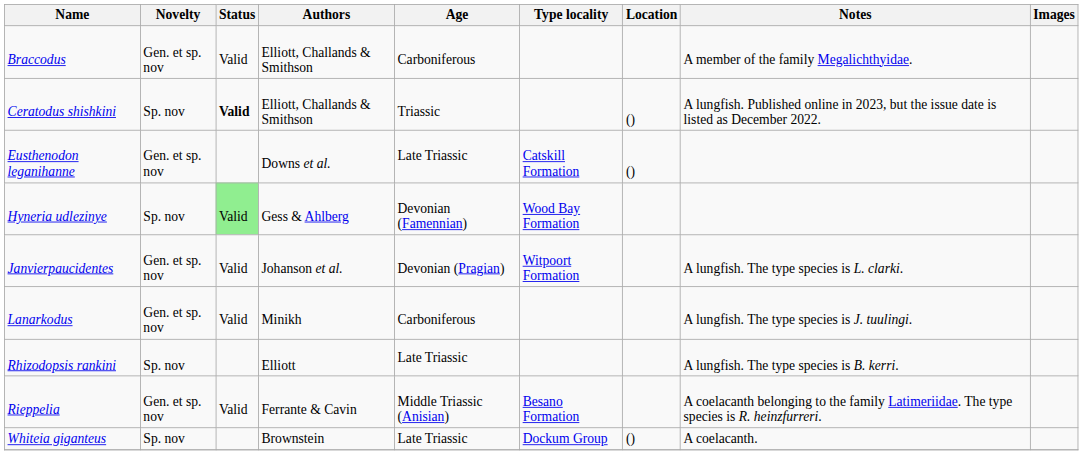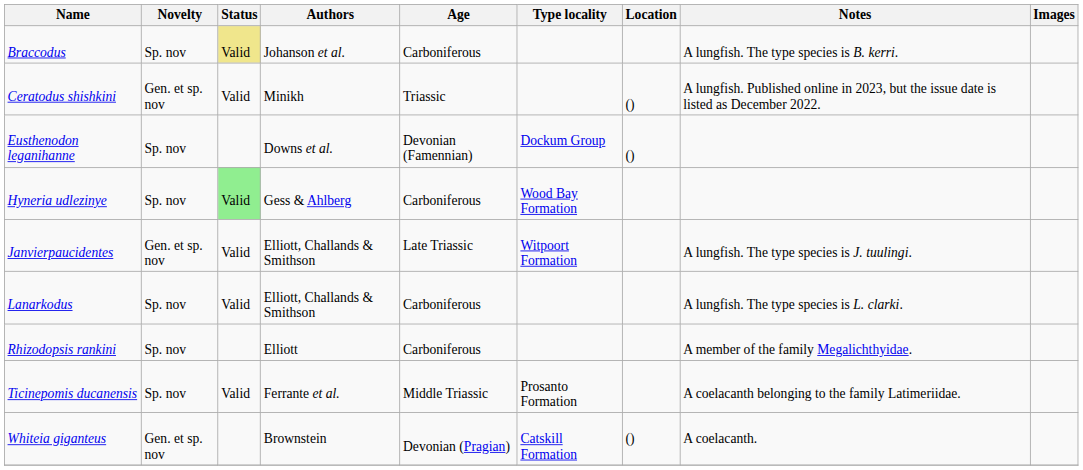Braccodus | Novelty: Gen. et sp. nov -> Sp. nov
Braccodus | Status: no background -> khaki background
Braccodus | Authors: Elliott, Challands & Smithson -> Johanson et al.
Braccodus | Notes: A member of the family Megalichthyidae. -> A lungfish. The type species is B. kerri.
Ceratodus shishkini | Novelty: Sp. nov -> Gen. et sp. nov
Ceratodus shishkini | Status: bold -> normal
Ceratodus shishkini | Authors: Elliott, Challands & Smithson -> Minikh
Eusthenodon leganihanne | Novelty: Gen. et sp. nov -> Sp. nov
Eusthenodon leganihanne | Age: Late Triassic -> Devonian (Famennian)
Eusthenodon leganihanne | Type locality: Catskill Formation -> Dockum Group
Hyneria udlezinye | Age: Devonian (Famennian) -> Carboniferous
Janvierpaucidentes | Authors: Johanson et al. -> Elliott, Challands & Smithson
Janvierpaucidentes | Age: Devonian (Pragian) -> Late Triassic
Janvierpaucidentes | Notes: A lungfish. The type species is L. clarki. -> A lungfish. The type species is J. tuulingi.
Lanarkodus | Novelty: Gen. et sp. nov -> Sp. nov
Lanarkodus | Authors: Minikh -> Elliott, Challands & Smithson
Lanarkodus | Notes: A lungfish. The type species is J. tuulingi. -> A lungfish. The type species is L. clarki.
Rhizodopsis rankini | Age: Late Triassic -> Carboniferous
Rhizodopsis rankini | Notes: A lungfish. The type species is B. kerri. -> A member of the family Megalichthyidae.
- row: Rieppelia | Gen. et sp. nov | Valid | Ferrante & Cavin | Middle Triassic (Anisian) | Besano Formation | A coelacanth belonging to the family Latimeriidae. The type species is R. heinzfurreri.
+ row: Ticinepomis ducanensis | Sp. nov | Valid | Ferrante et al. | Middle Triassic | Prosanto Formation | A coelacanth belonging to the family Latimeriidae.
Whiteia giganteus | Novelty: Sp. nov -> Gen. et sp. nov
Whiteia giganteus | Age: Late Triassic -> Devonian (Pragian)
Whiteia giganteus | Type locality: Dockum Group -> Catskill Formation
